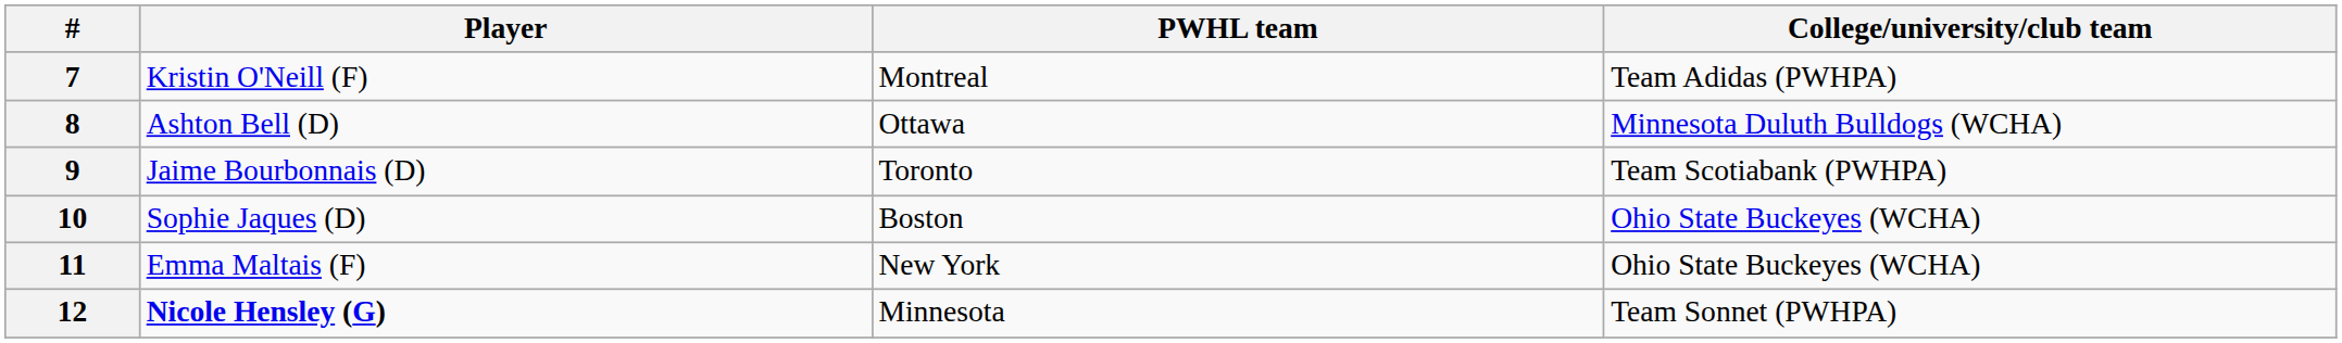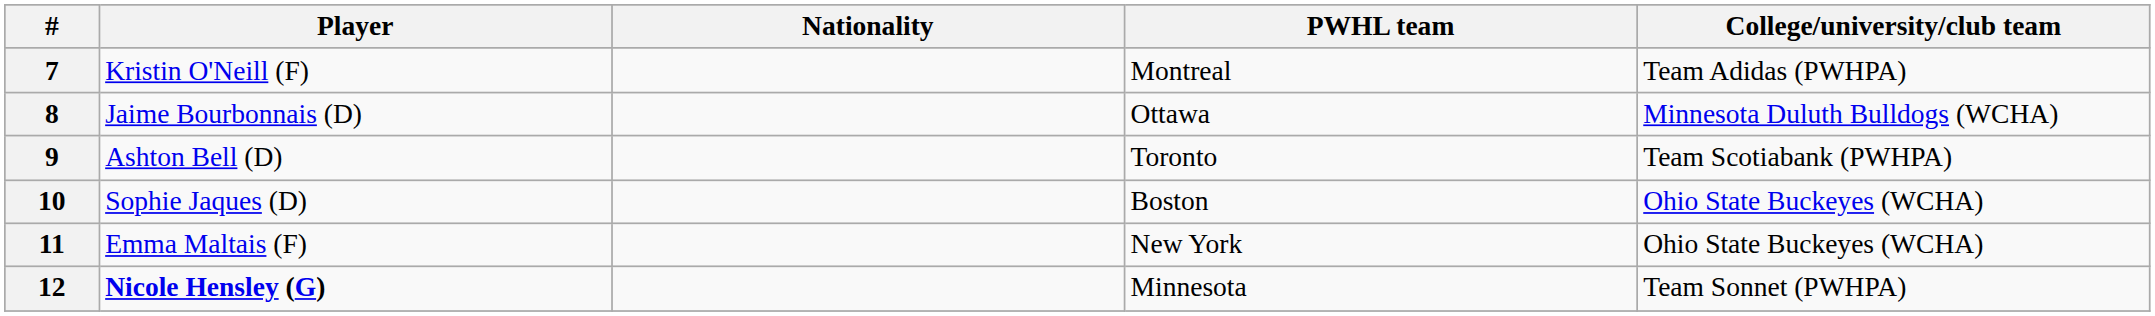+ column: Nationality
8 | Player: Ashton Bell (D) -> Jaime Bourbonnais (D)
9 | Player: Jaime Bourbonnais (D) -> Ashton Bell (D)
